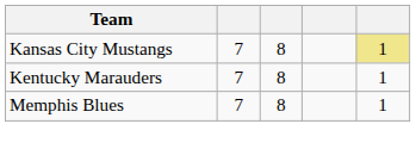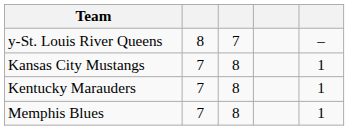+ row: y-St. Louis River Queens | 8 | 7 | –
Kansas City Mustangs | column 5: khaki background -> no background
